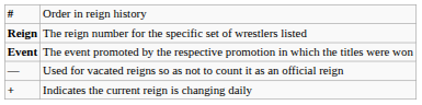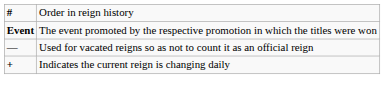- row: Reign | The reign number for the specific set of wrestlers listed
